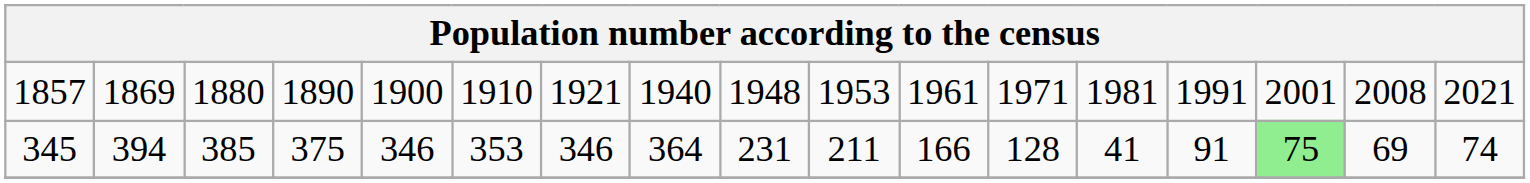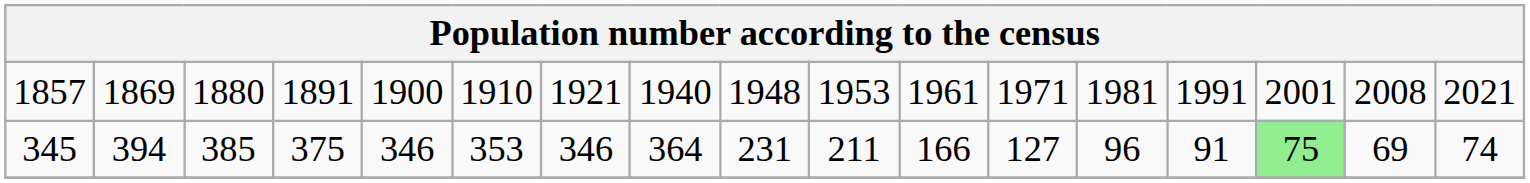1857 | column 4: 1890 -> 1891
345 | column 12: 128 -> 127
345 | column 13: 41 -> 96
